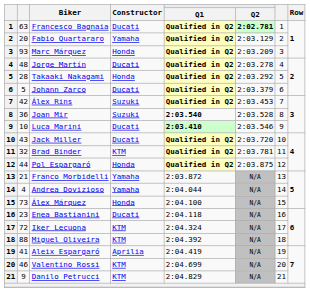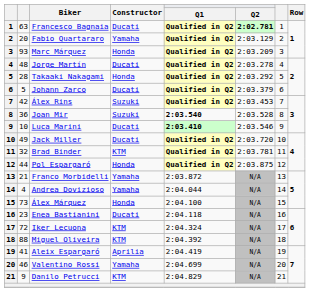Jack Miller | column 2: 43 -> 49
Valentino Rossi | Constructor: KTM -> Yamaha
